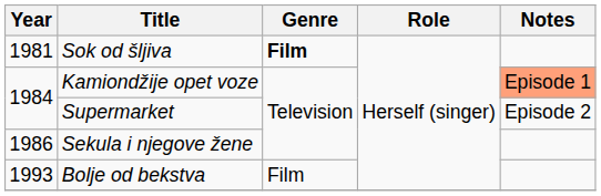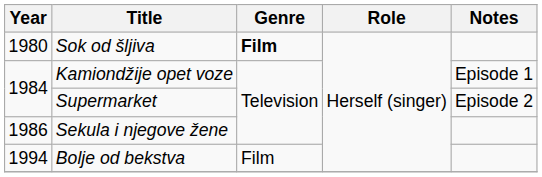Sok od šljiva | Year: 1981 -> 1980
Kamiondžije opet voze | Notes: lightsalmon background -> no background
Bolje od bekstva | Year: 1993 -> 1994
